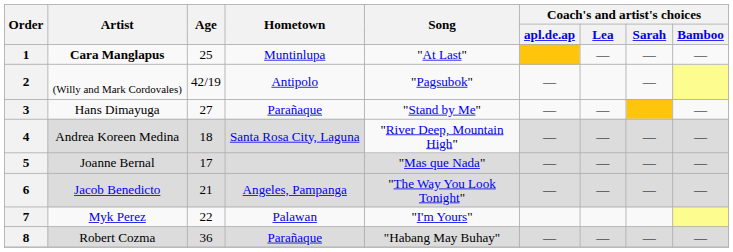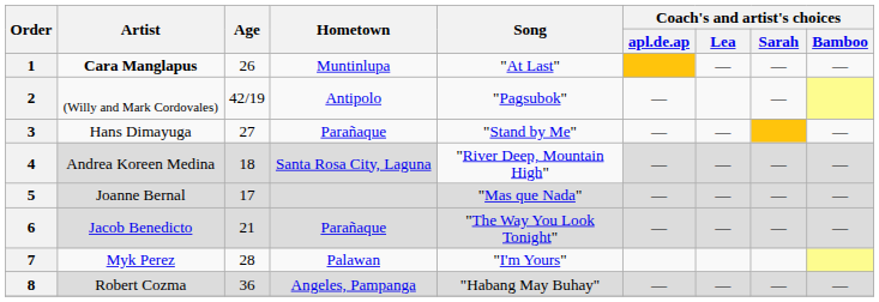1 | Age: 25 -> 26
6 | Hometown: Angeles, Pampanga -> Parañaque
7 | Age: 22 -> 28
8 | Hometown: Parañaque -> Angeles, Pampanga
